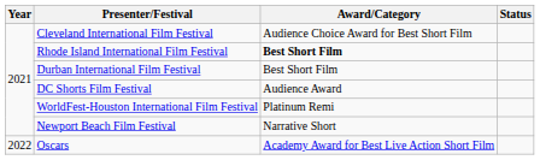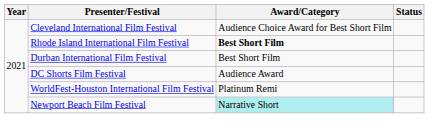Newport Beach Film Festival | Award/Category: no background -> paleturquoise background
- row: 2022 | Oscars | Academy Award for Best Live Action Short Film
